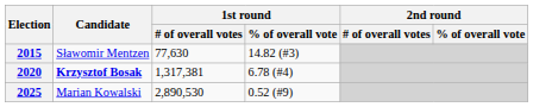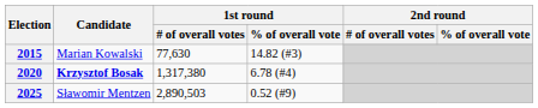2015 | Candidate: Sławomir Mentzen -> Marian Kowalski
2020 | 1st round / # of overall votes: 1,317,381 -> 1,317,380
2025 | Candidate: Marian Kowalski -> Sławomir Mentzen
2025 | 1st round / # of overall votes: 2,890,530 -> 2,890,503
